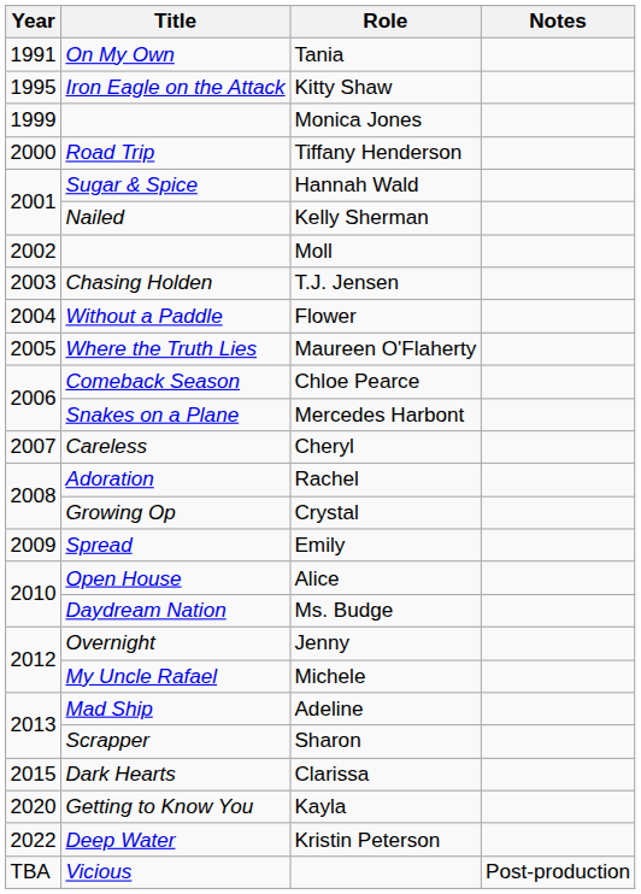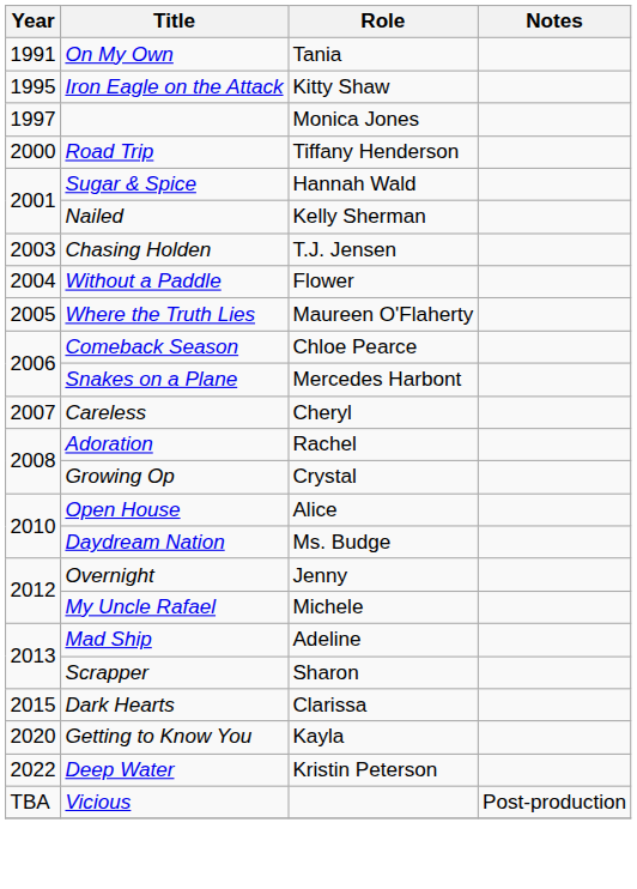Monica Jones | Year: 1999 -> 1997
- row: 2002 | Moll
- row: 2009 | Spread | Emily
